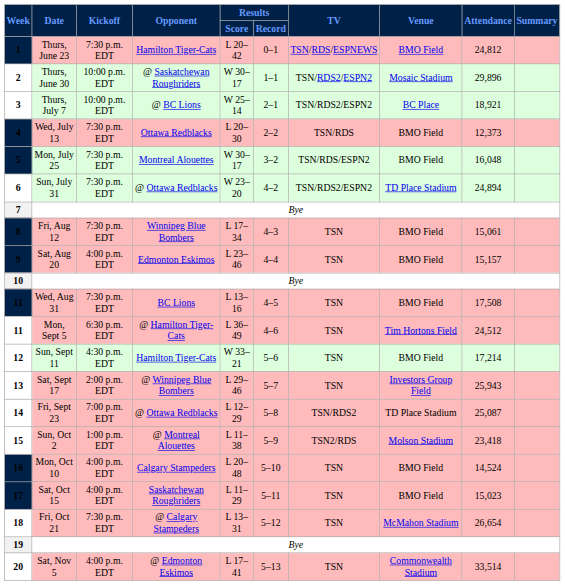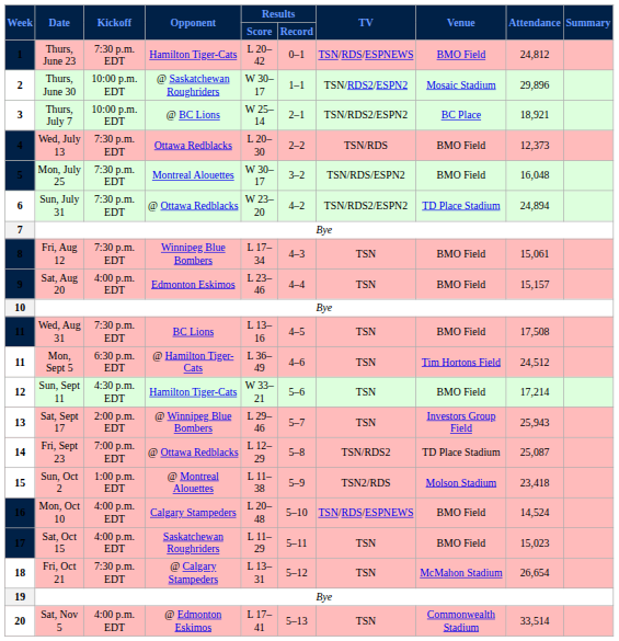16 | TV: TSN -> TSN/RDS/ESPNEWS
